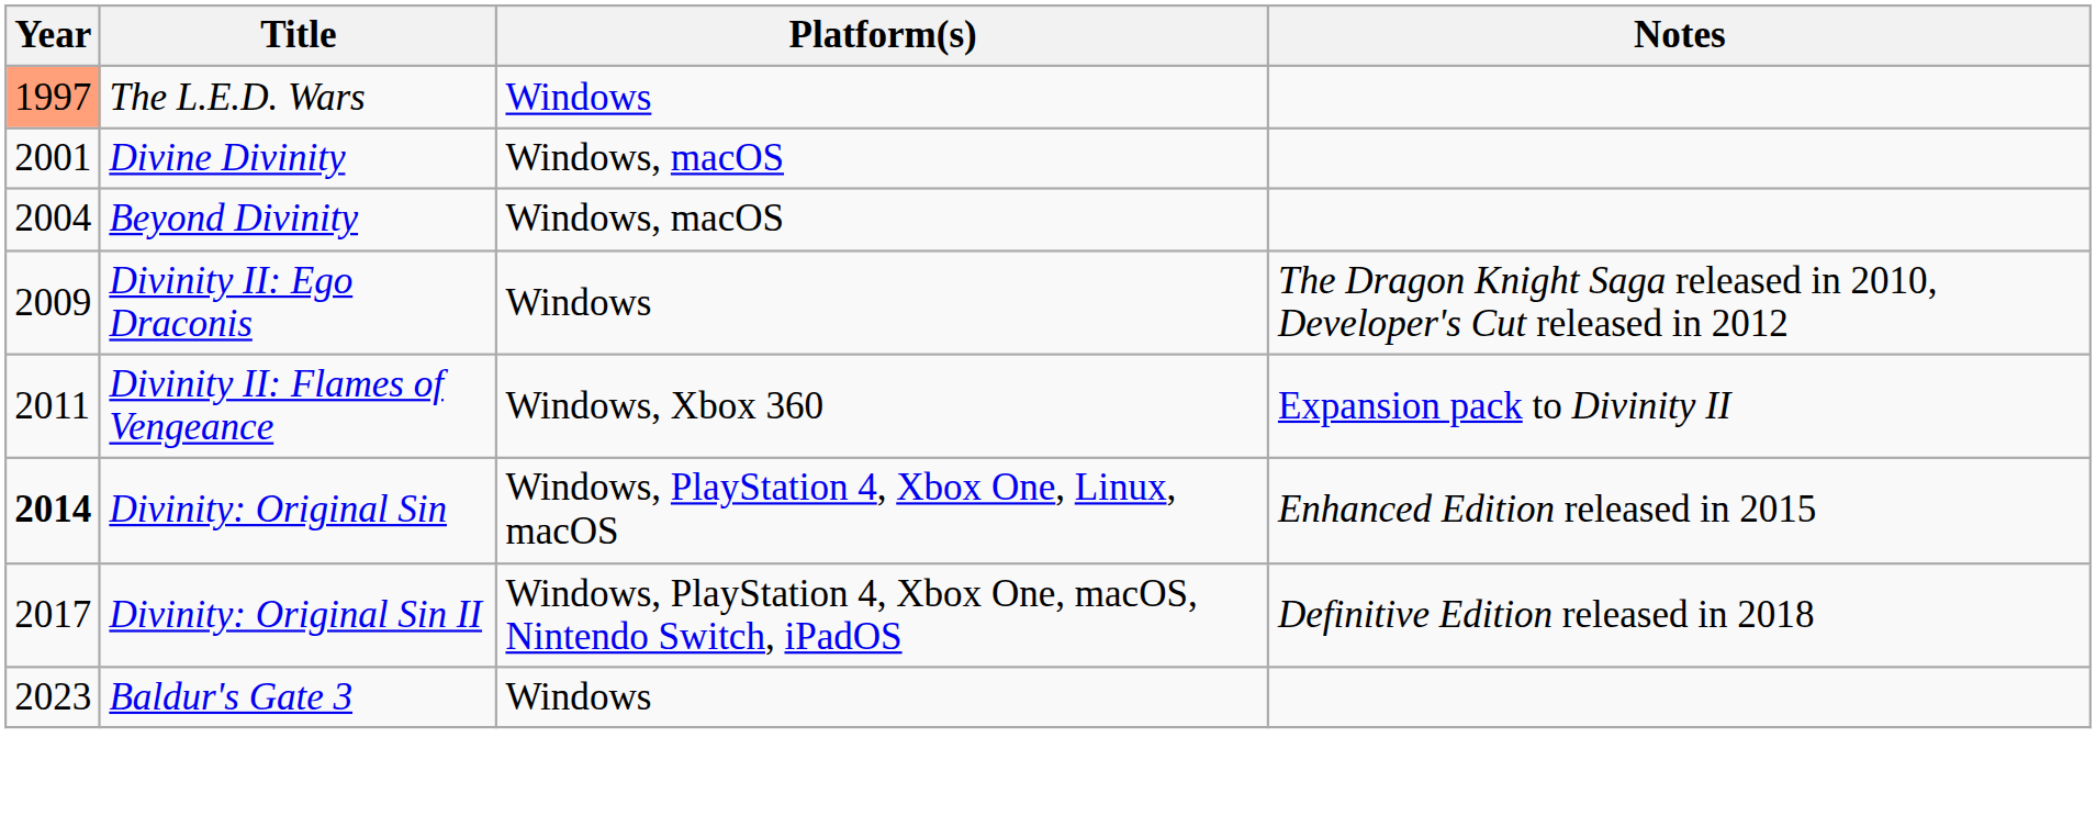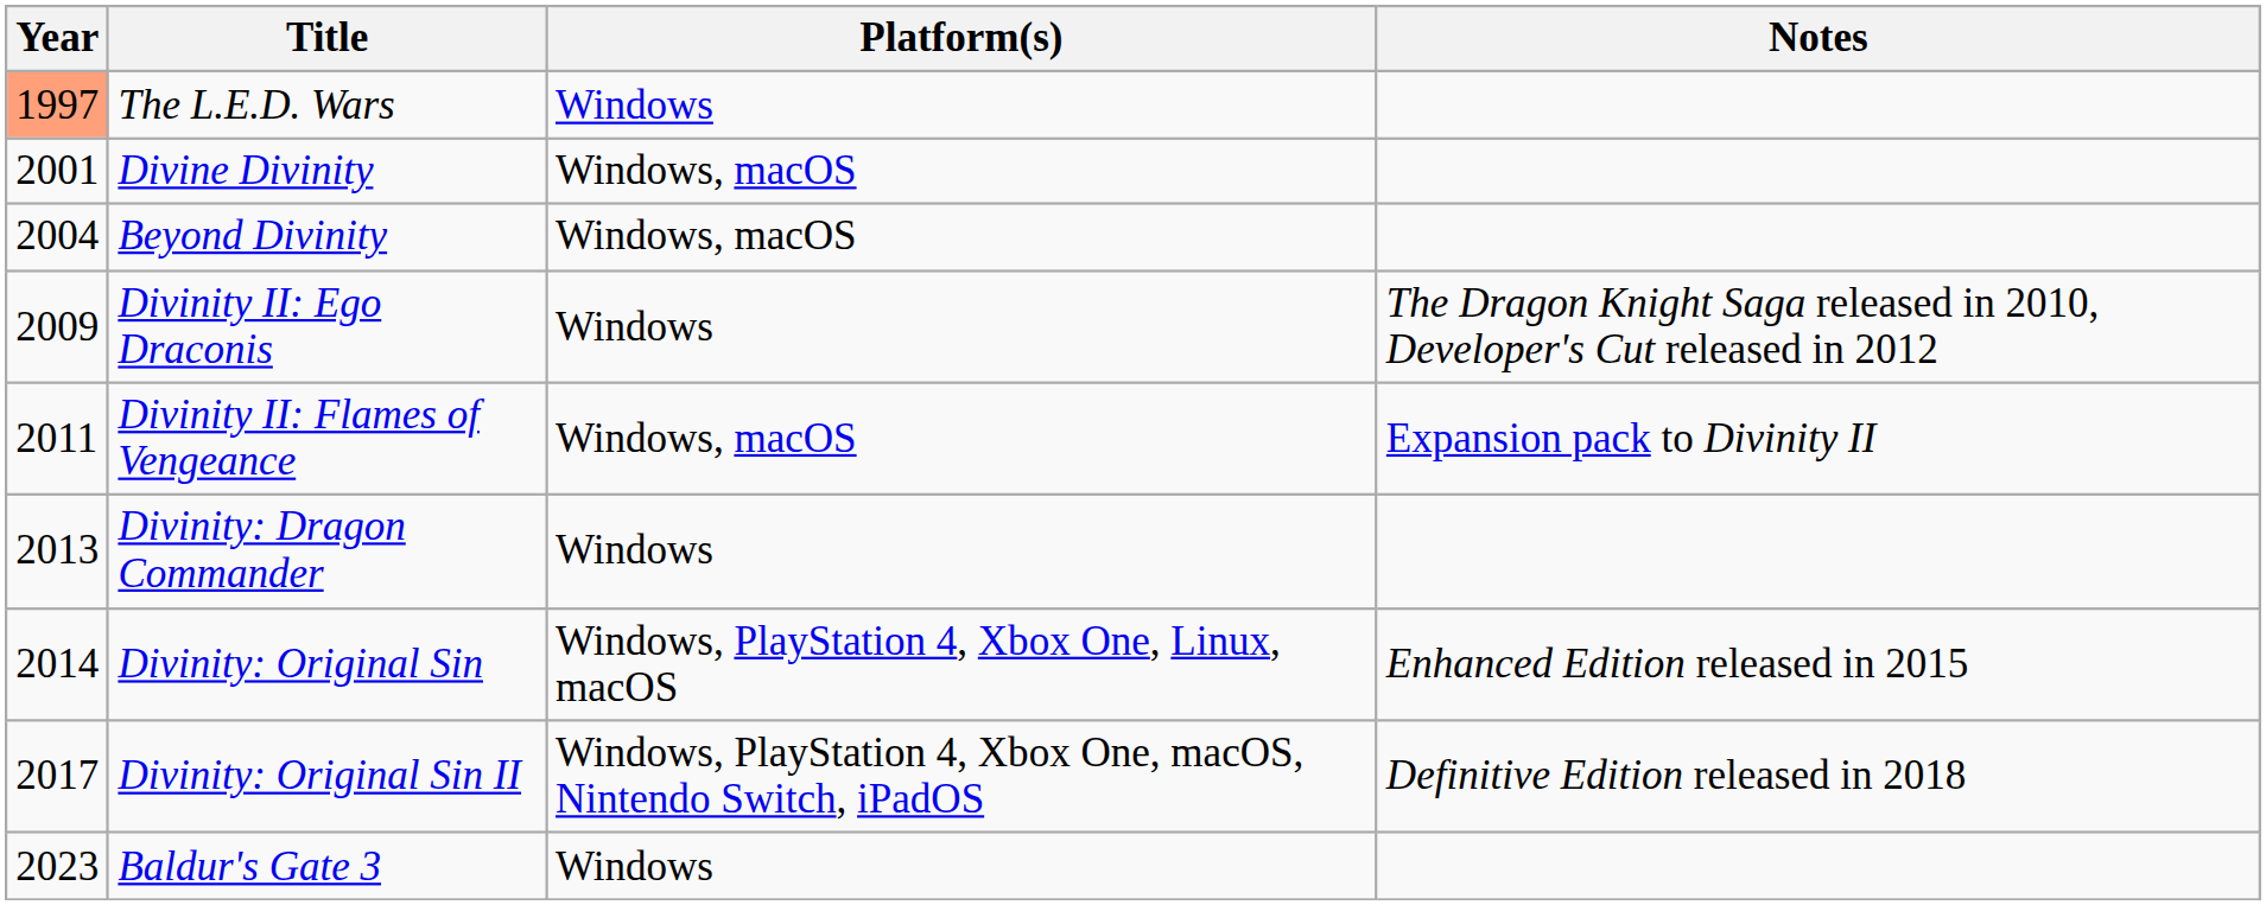Divinity II: Flames of Vengeance | Platform(s): Windows, Xbox 360 -> Windows, macOS
+ row: 2013 | Divinity: Dragon Commander | Windows
Divinity: Original Sin | Year: bold -> normal
